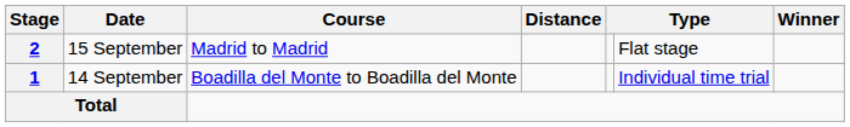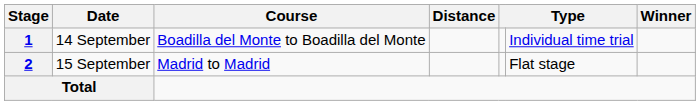rows swapped: 1 <-> 2
